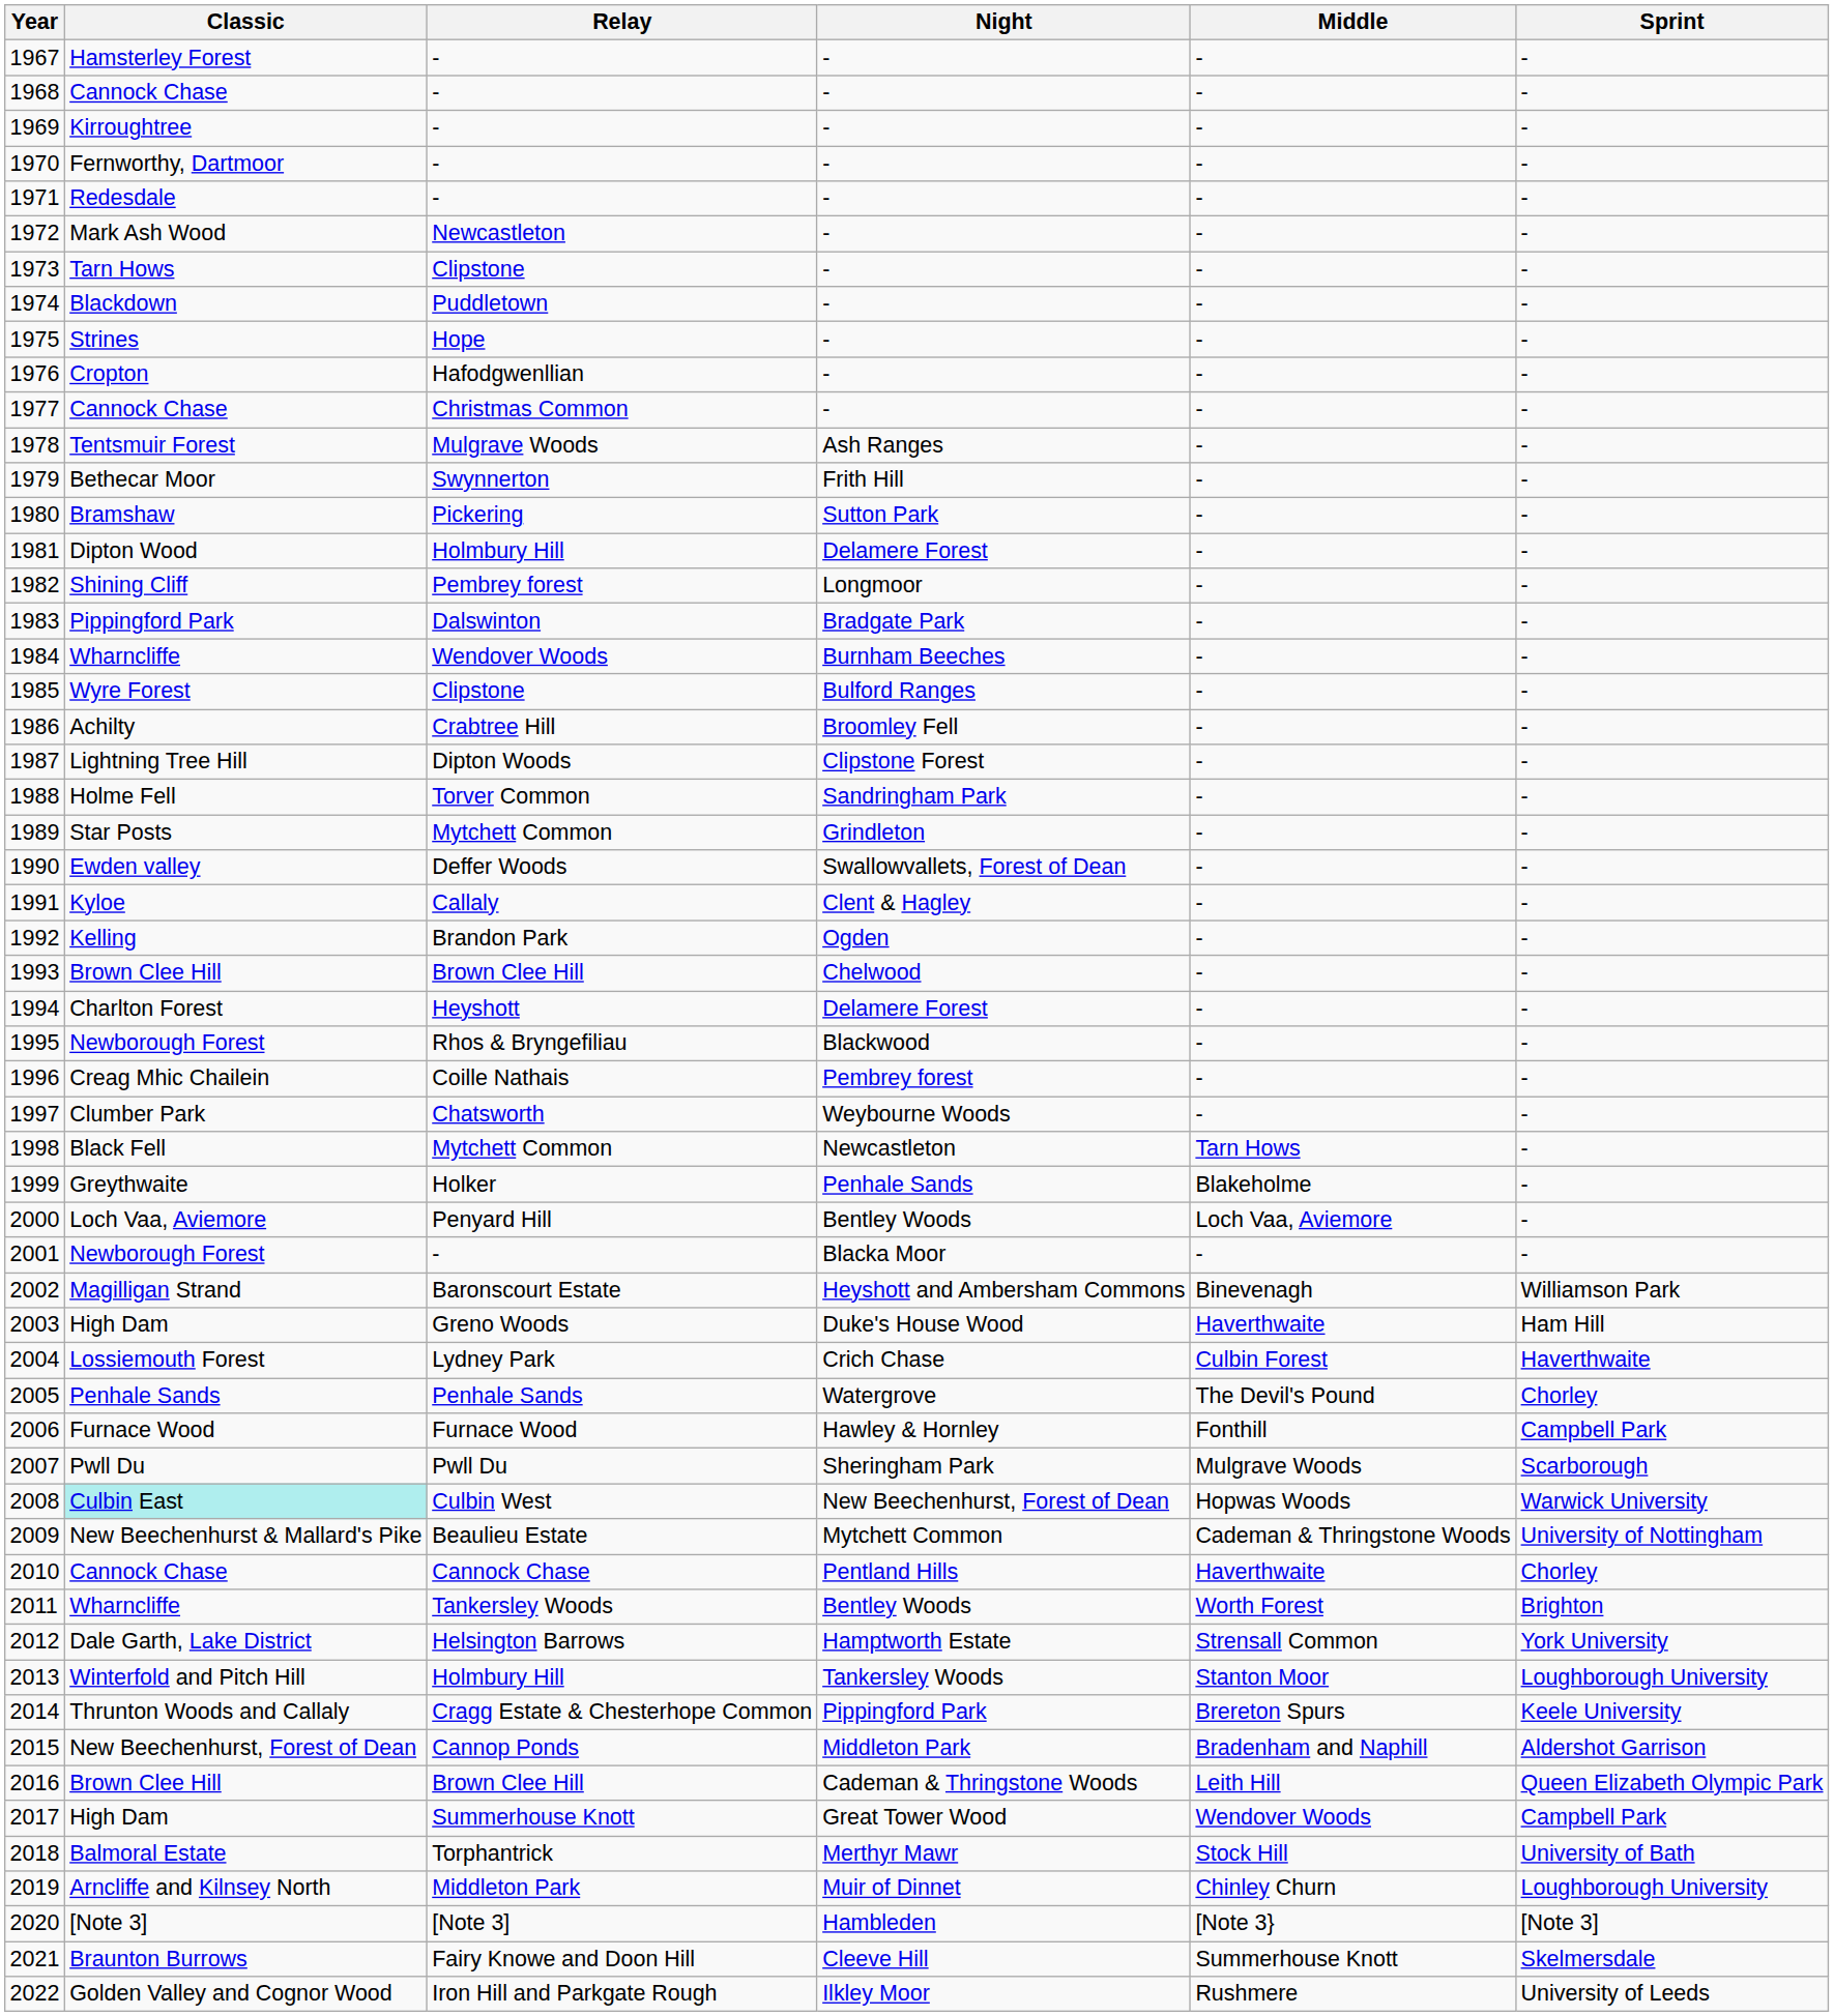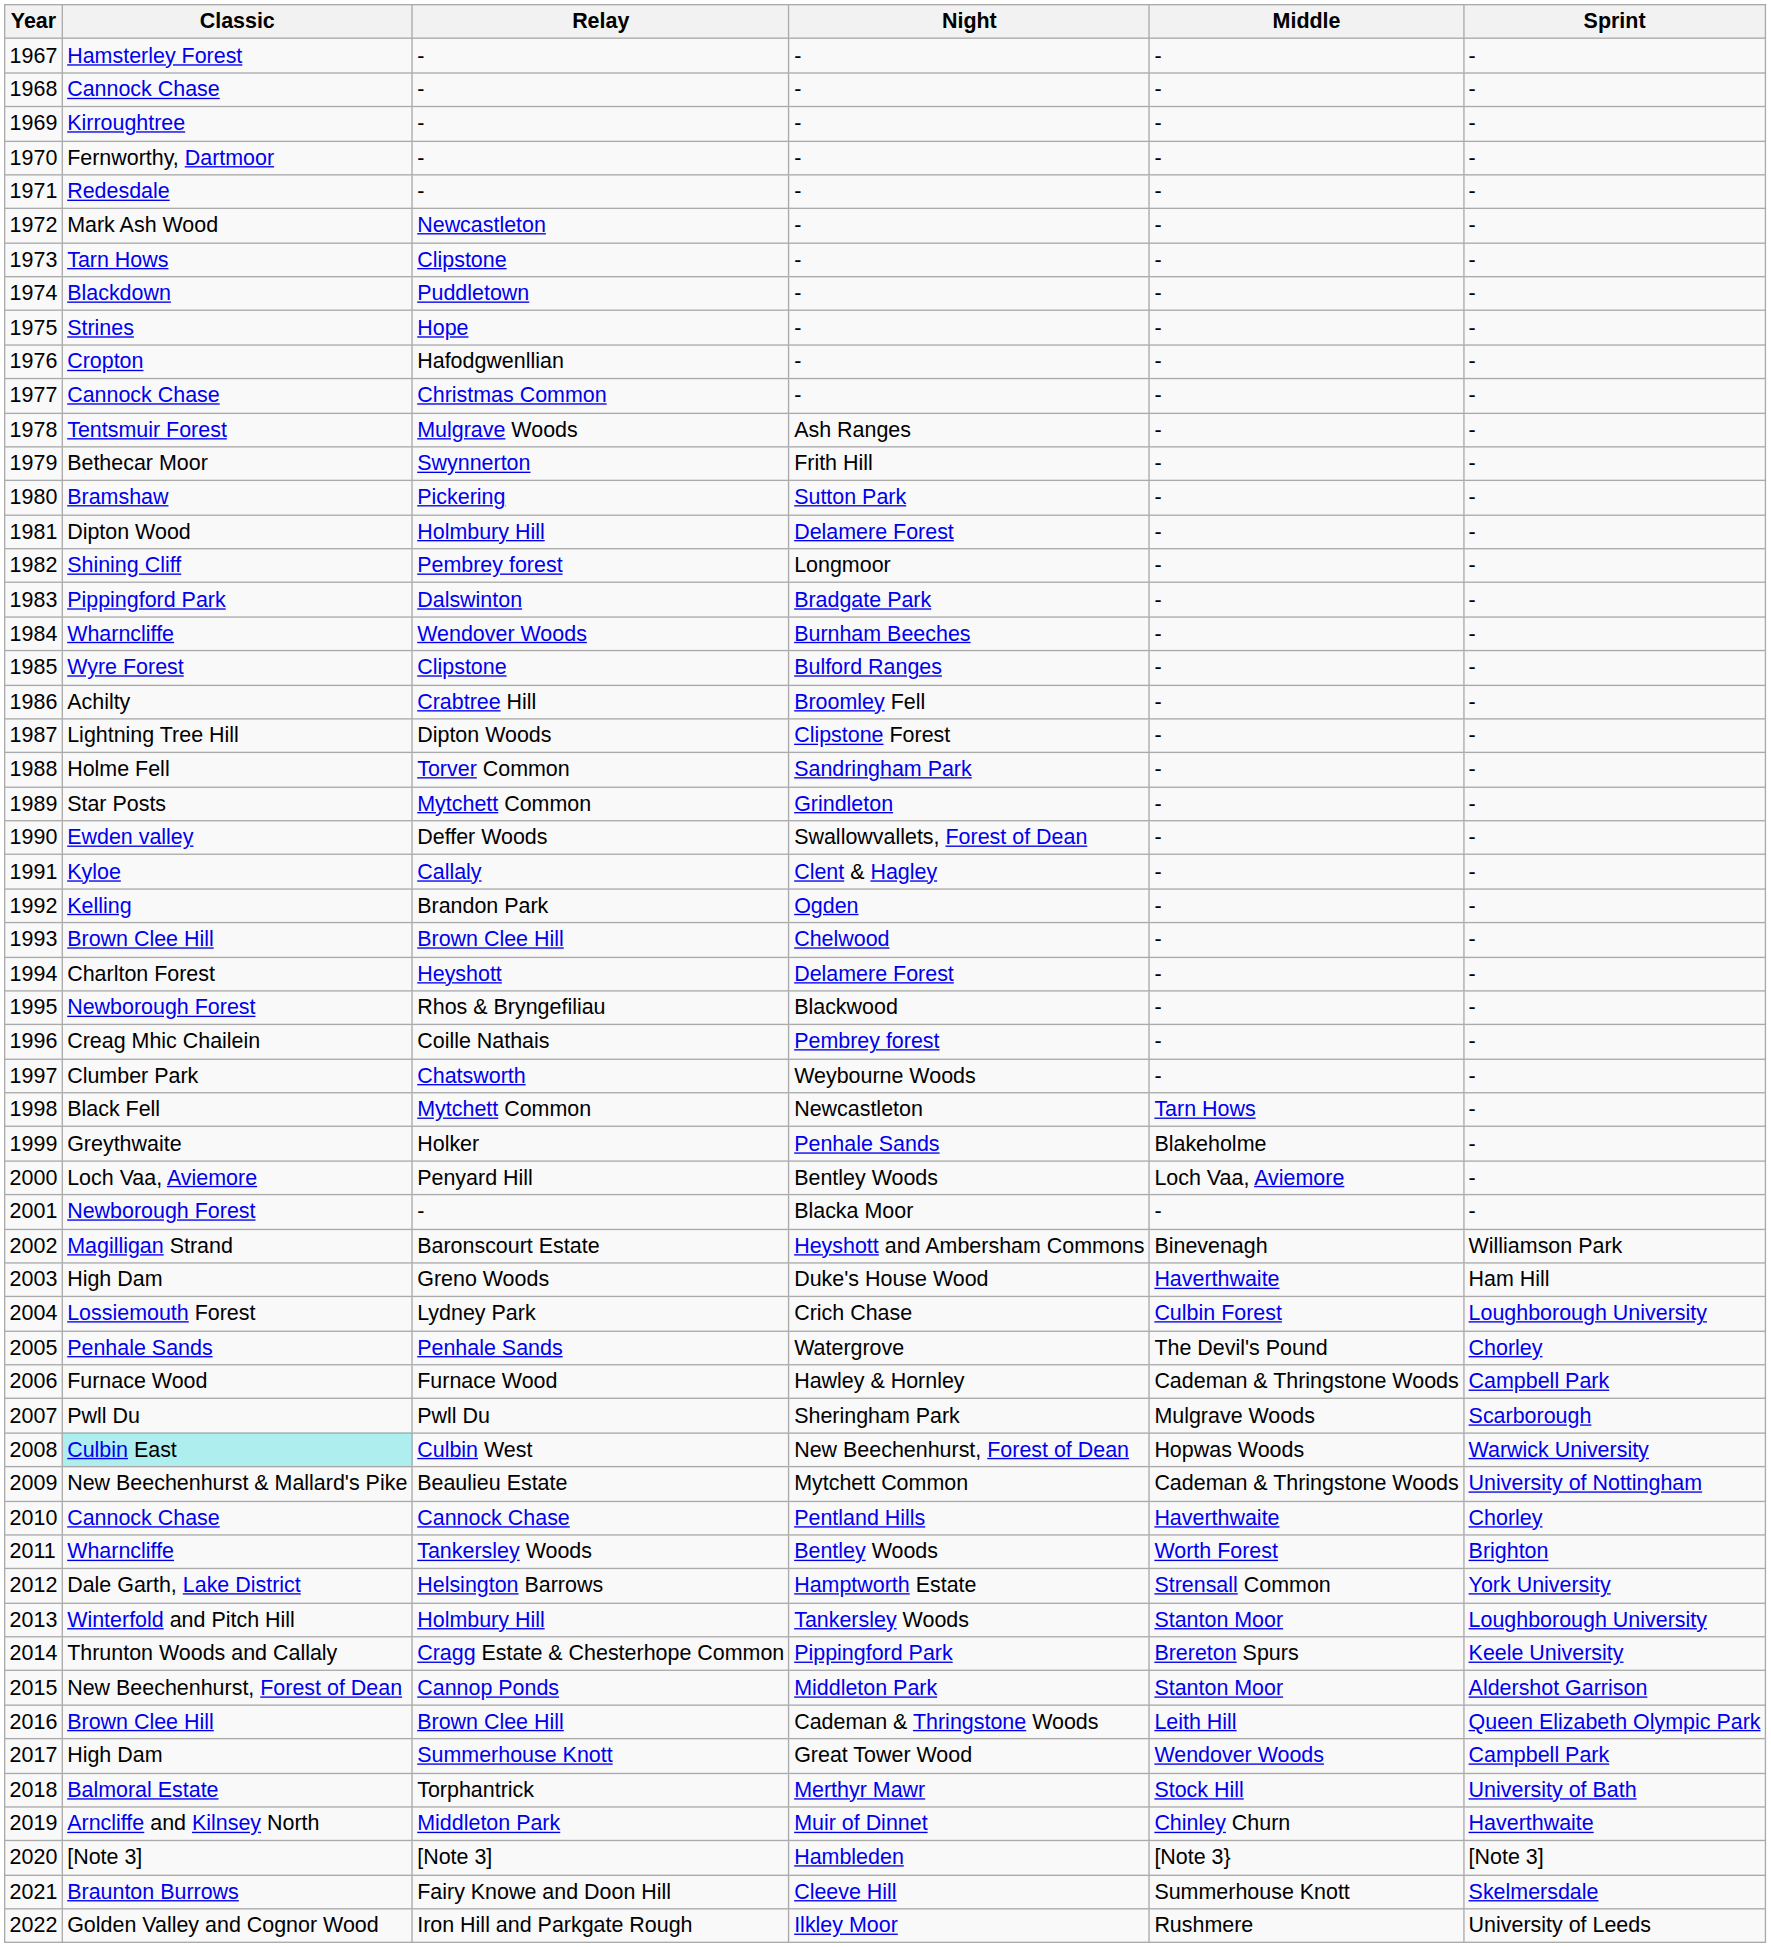2004 | Sprint: Haverthwaite -> Loughborough University
2006 | Middle: Fonthill -> Cademan & Thringstone Woods
2015 | Middle: Bradenham and Naphill -> Stanton Moor
2019 | Sprint: Loughborough University -> Haverthwaite
